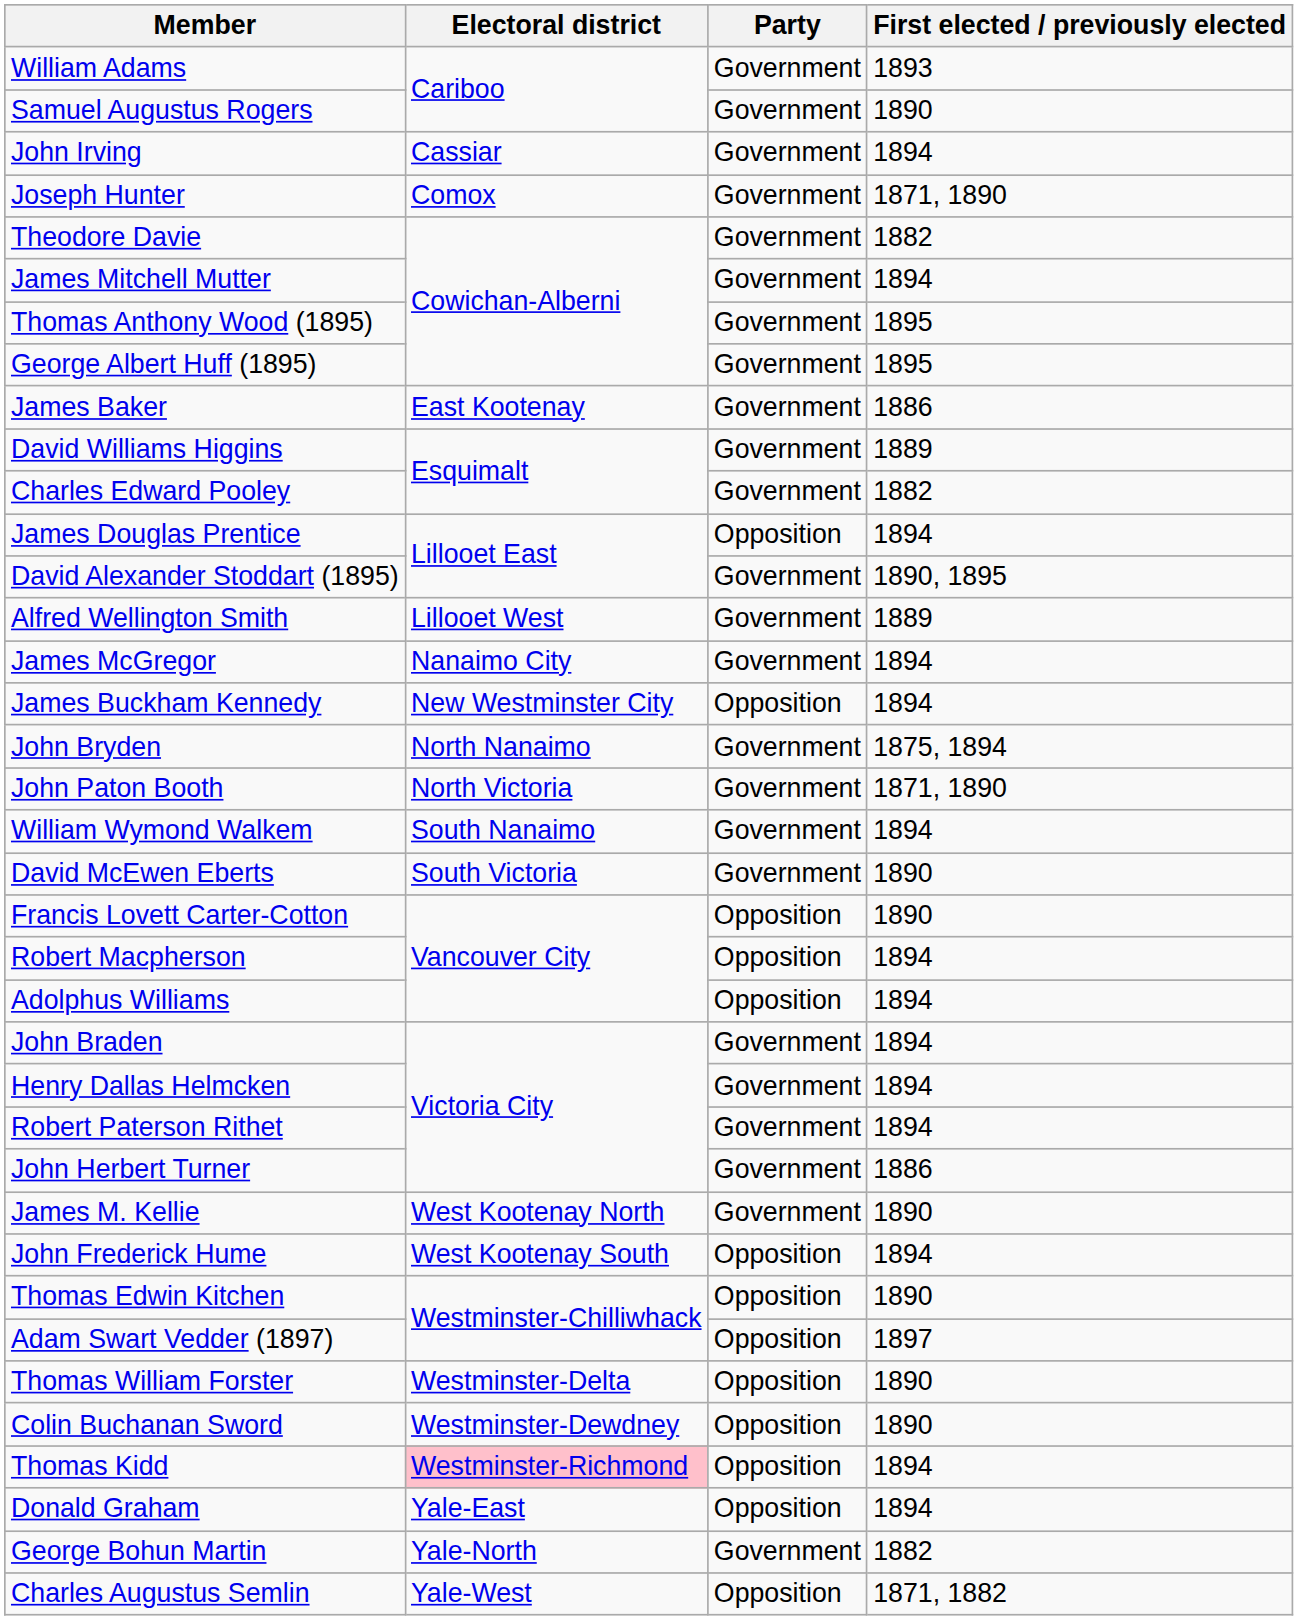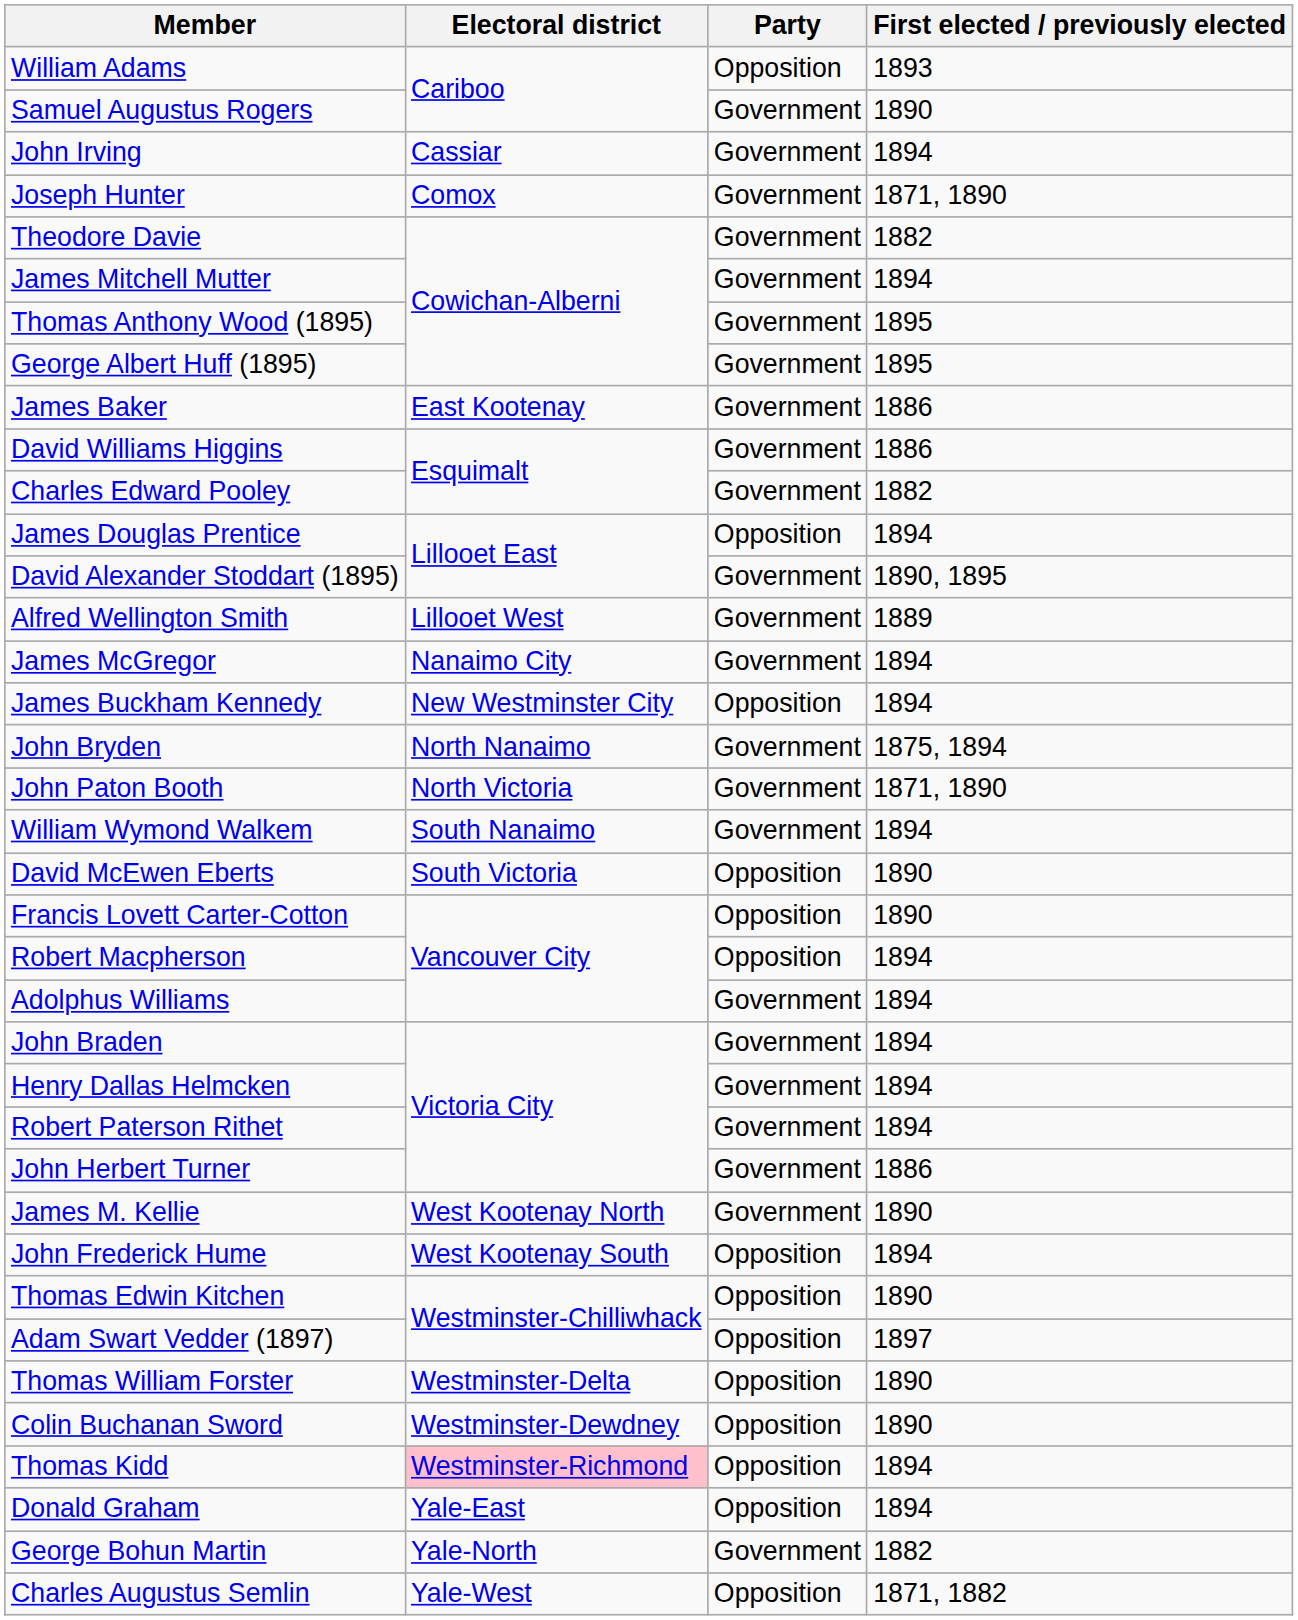William Adams | Party: Government -> Opposition
David Williams Higgins | First elected / previously elected: 1889 -> 1886
David McEwen Eberts | Party: Government -> Opposition
Adolphus Williams | Party: Opposition -> Government
